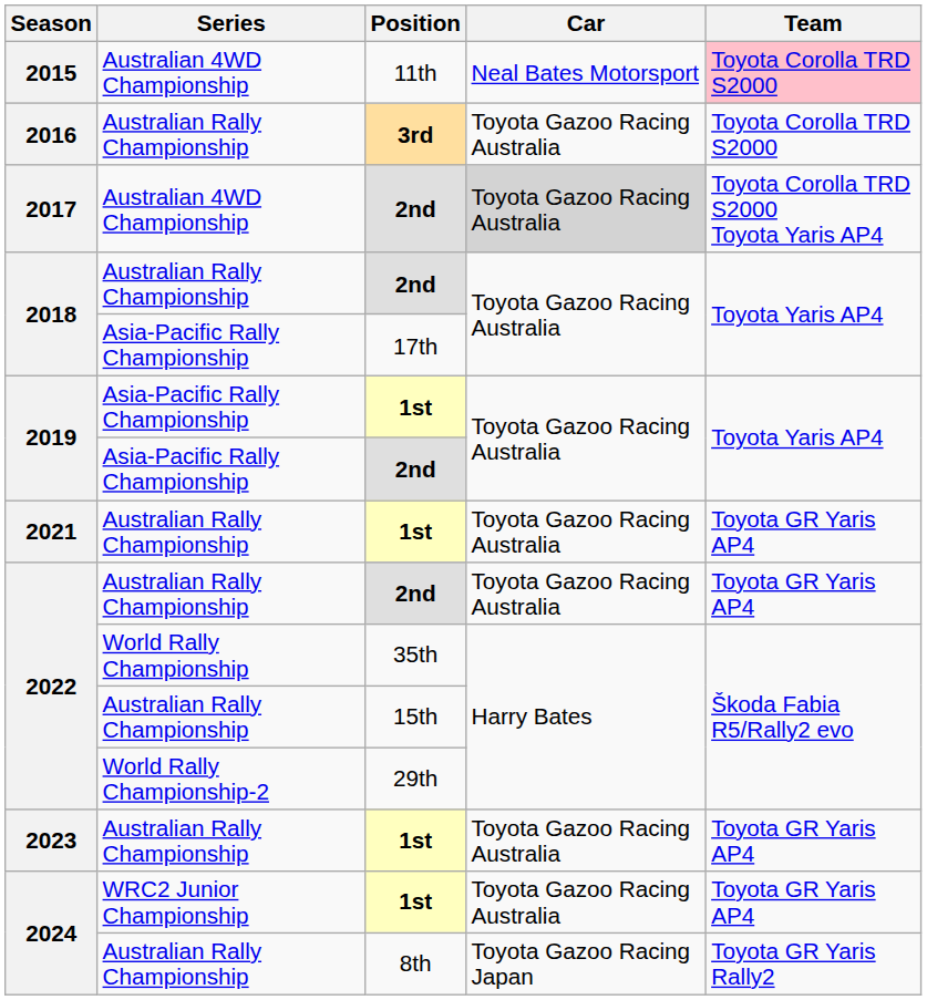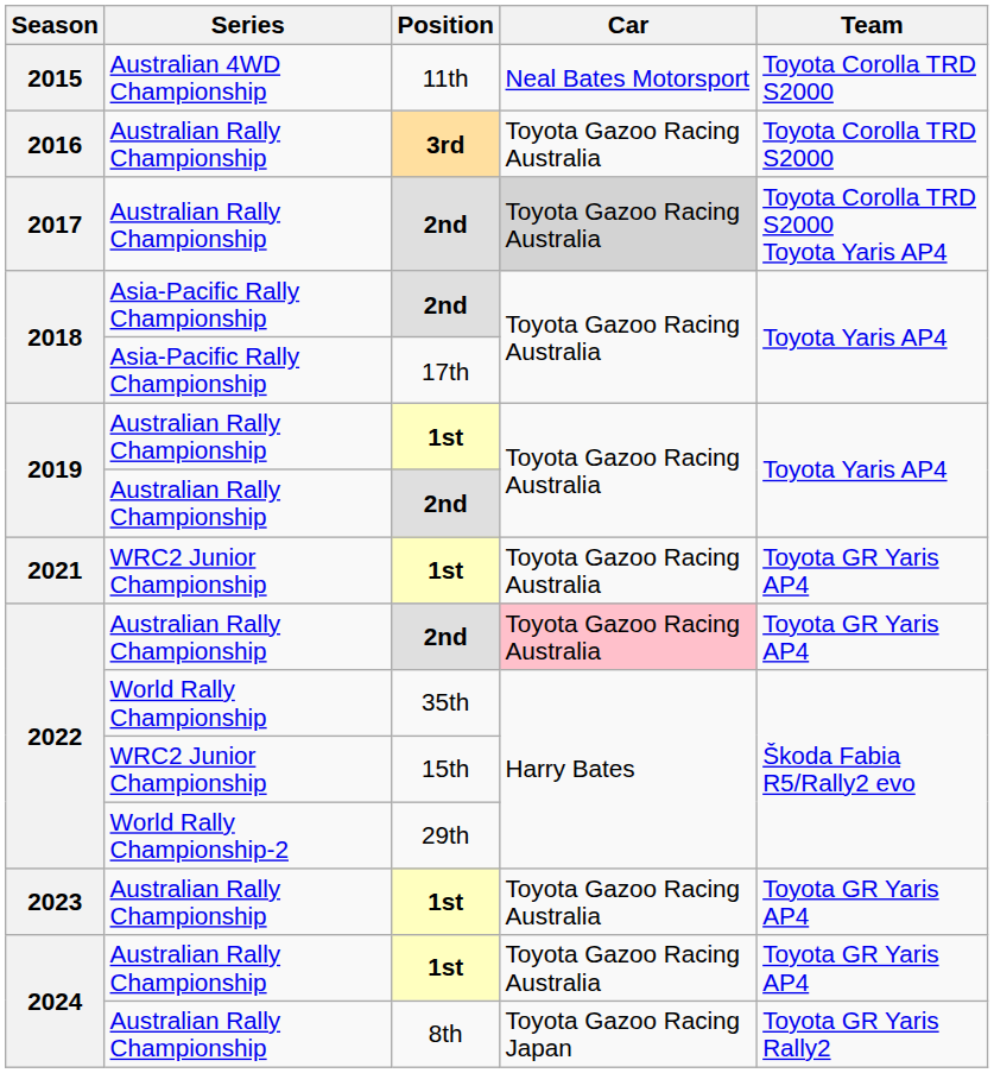2015 | Team: pink background -> no background
2017 | Series: Australian 4WD Championship -> Australian Rally Championship
2018 / 2nd | Series: Australian Rally Championship -> Asia-Pacific Rally Championship
2019 / 1st | Series: Asia-Pacific Rally Championship -> Australian Rally Championship
2019 / 2nd | Series: Asia-Pacific Rally Championship -> Australian Rally Championship
2021 | Series: Australian Rally Championship -> WRC2 Junior Championship
2022 / 2nd | Car: no background -> pink background
2022 / 15th | Series: Australian Rally Championship -> WRC2 Junior Championship
2024 / 1st | Series: WRC2 Junior Championship -> Australian Rally Championship
